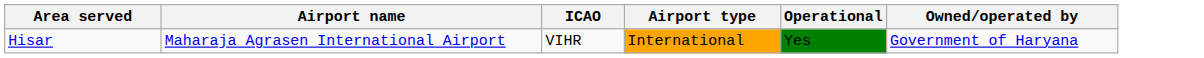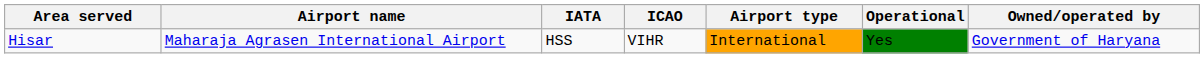+ column: IATA | HSS
